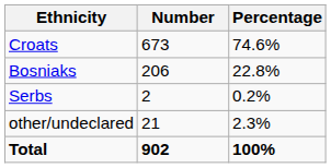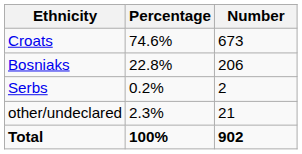columns swapped: Number <-> Percentage
